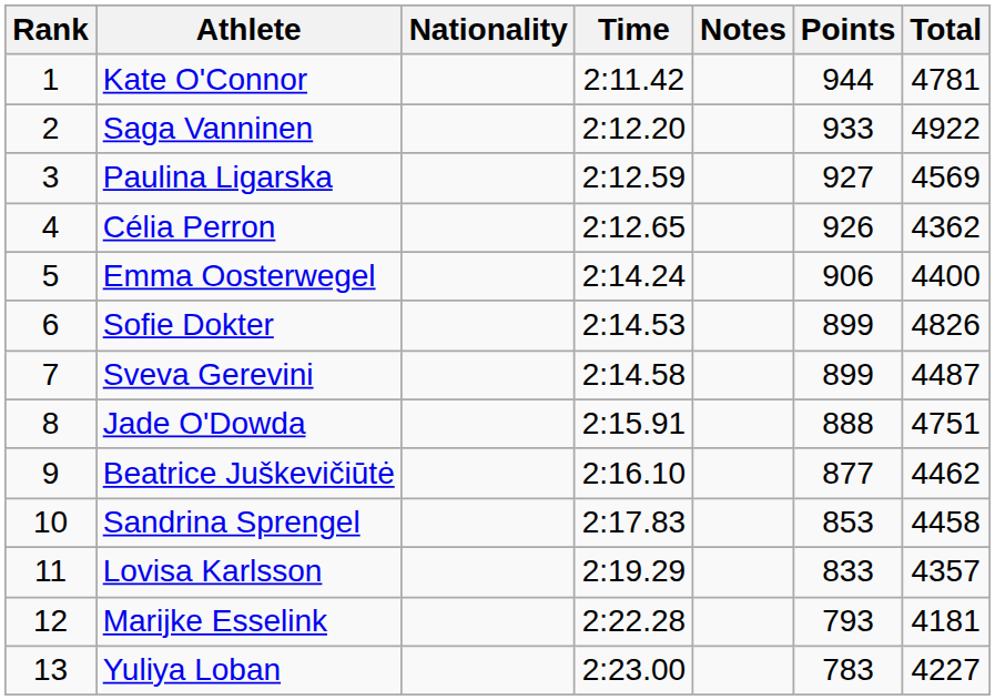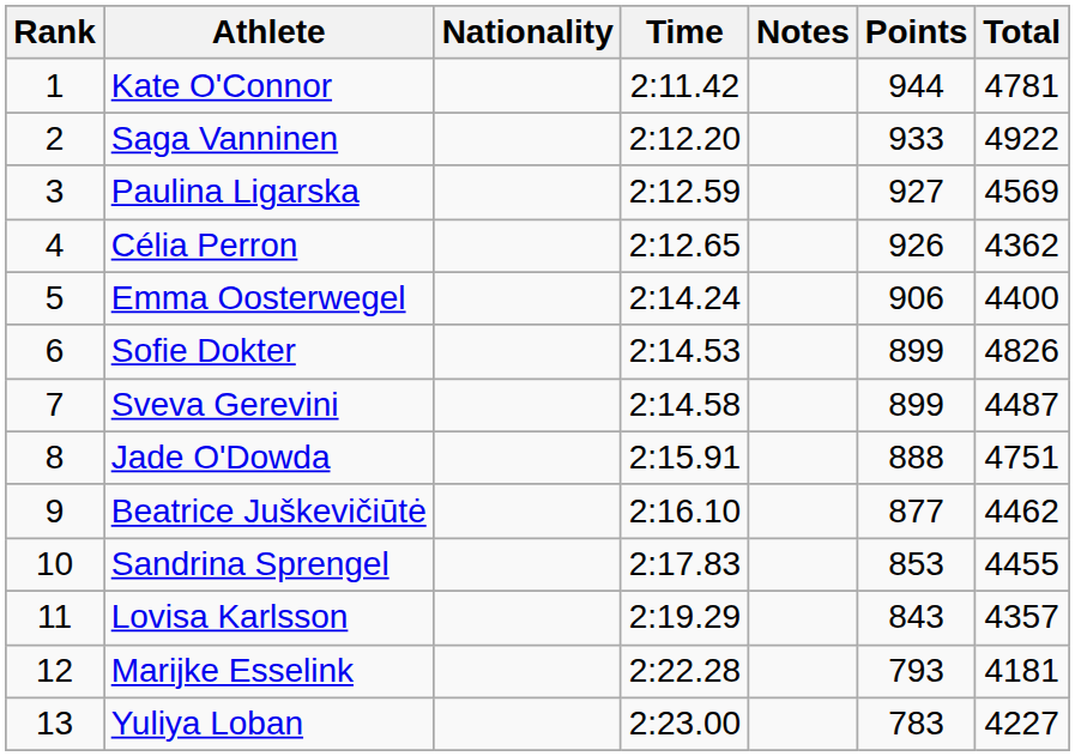Sandrina Sprengel | Total: 4458 -> 4455
Lovisa Karlsson | Points: 833 -> 843
